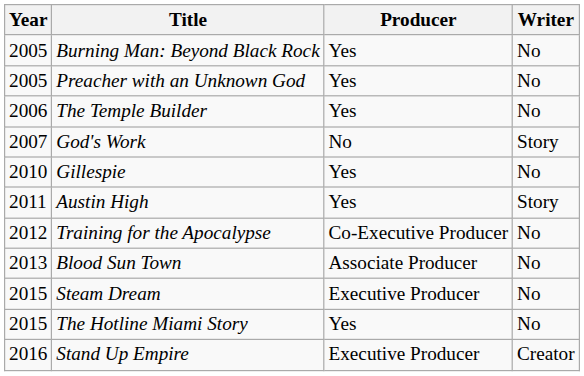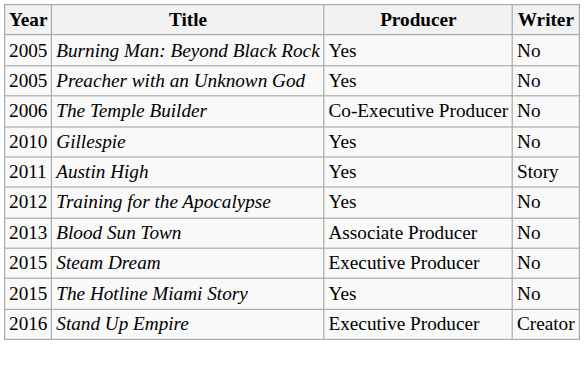The Temple Builder | Producer: Yes -> Co-Executive Producer
- row: 2007 | God's Work | No | Story
Training for the Apocalypse | Producer: Co-Executive Producer -> Yes
